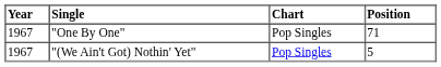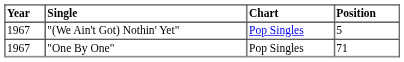rows swapped: "(We Ain't Got) Nothin' Yet" <-> "One By One"
